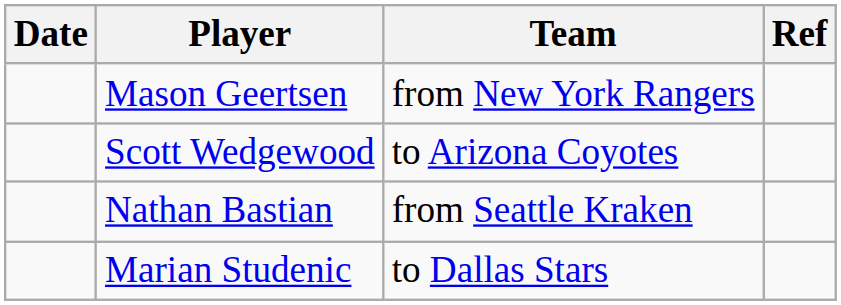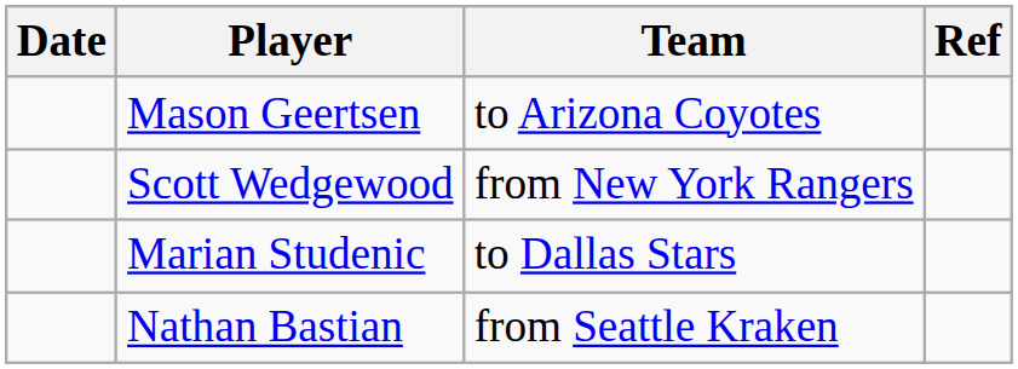Mason Geertsen | Team: from New York Rangers -> to Arizona Coyotes
Scott Wedgewood | Team: to Arizona Coyotes -> from New York Rangers
rows swapped: Nathan Bastian <-> Marian Studenic
